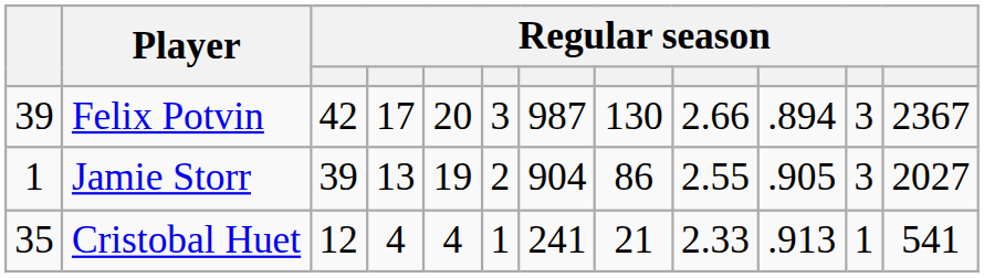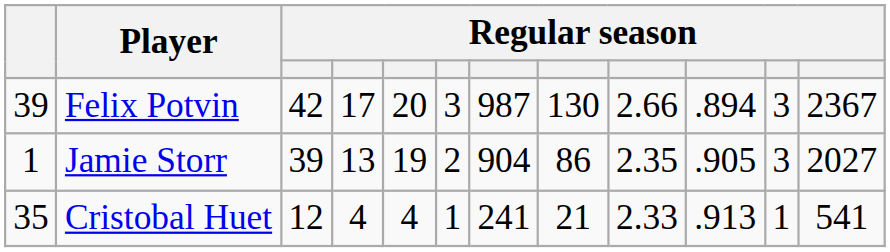Jamie Storr | column 9: 2.55 -> 2.35
